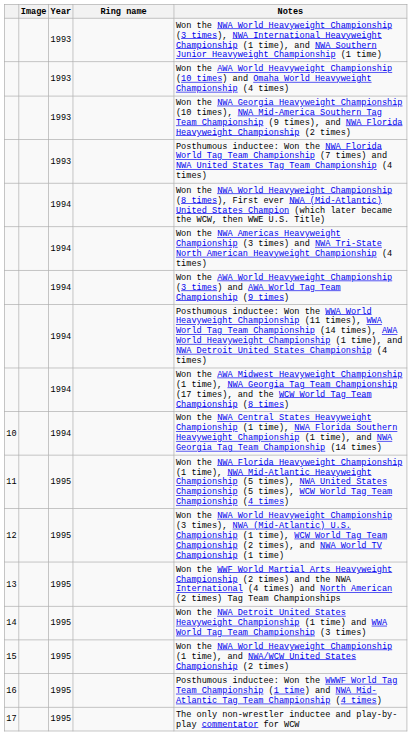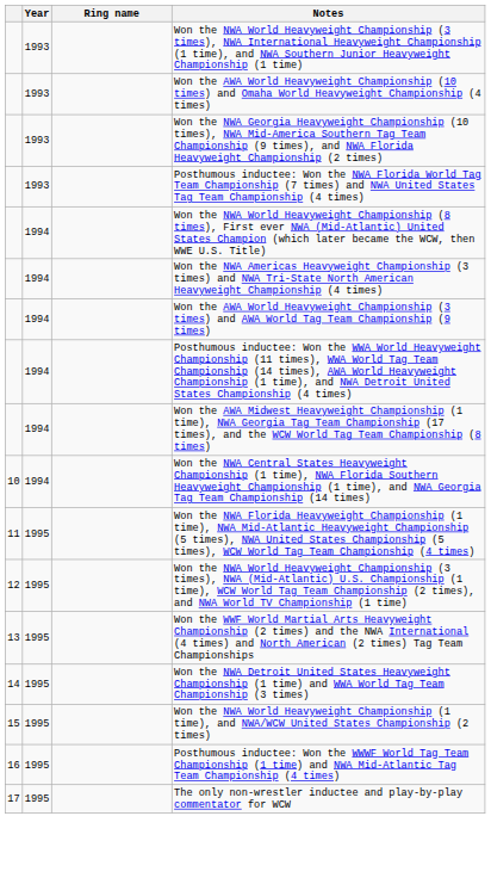- column: Image
